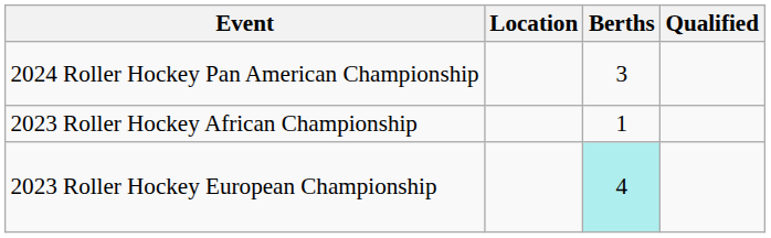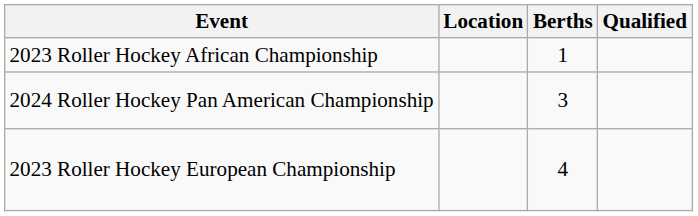rows swapped: 2023 Roller Hockey African Championship <-> 2024 Roller Hockey Pan American Championship
2023 Roller Hockey European Championship | Berths: paleturquoise background -> no background
